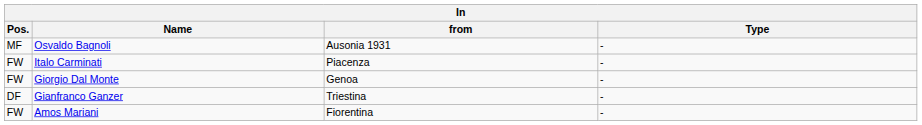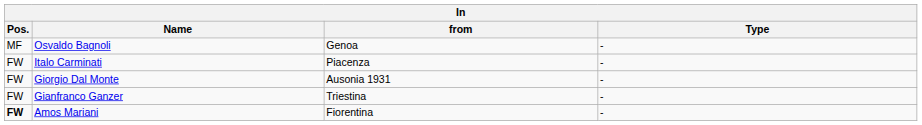Osvaldo Bagnoli | from: Ausonia 1931 -> Genoa
Giorgio Dal Monte | from: Genoa -> Ausonia 1931
Gianfranco Ganzer | Pos.: DF -> FW
Amos Mariani | Pos.: normal -> bold
